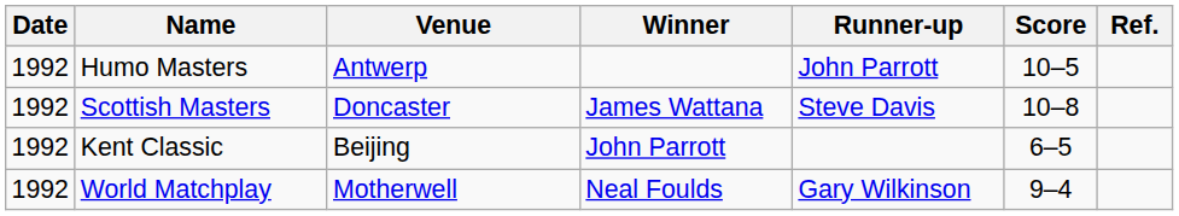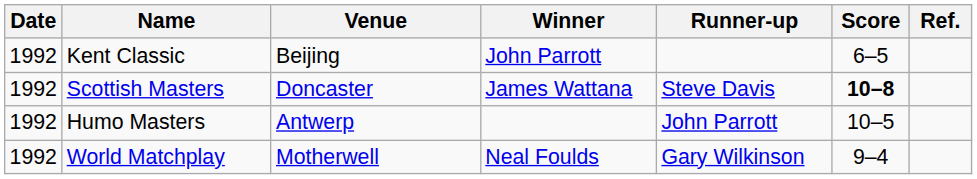rows swapped: Kent Classic <-> Humo Masters
Scottish Masters | Score: normal -> bold
